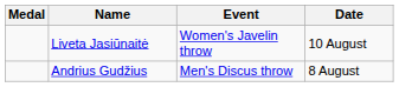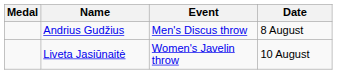rows swapped: Andrius Gudžius <-> Liveta Jasiūnaitė
